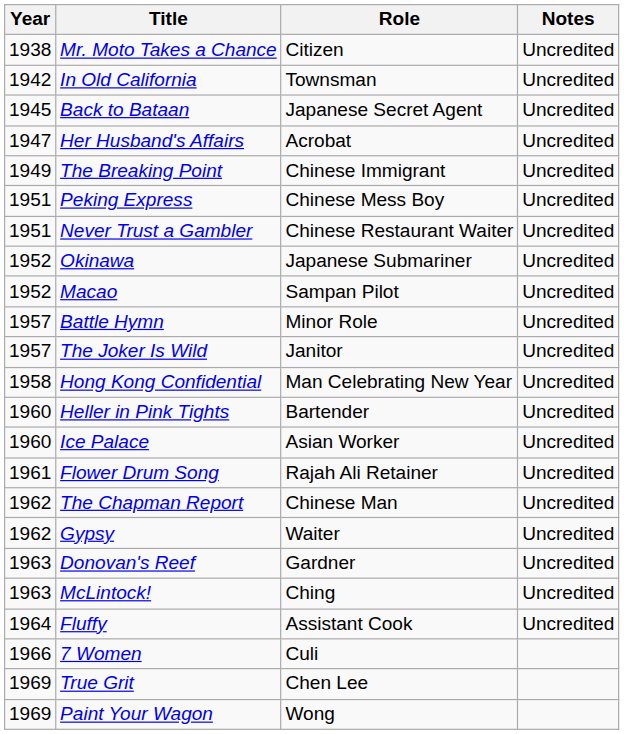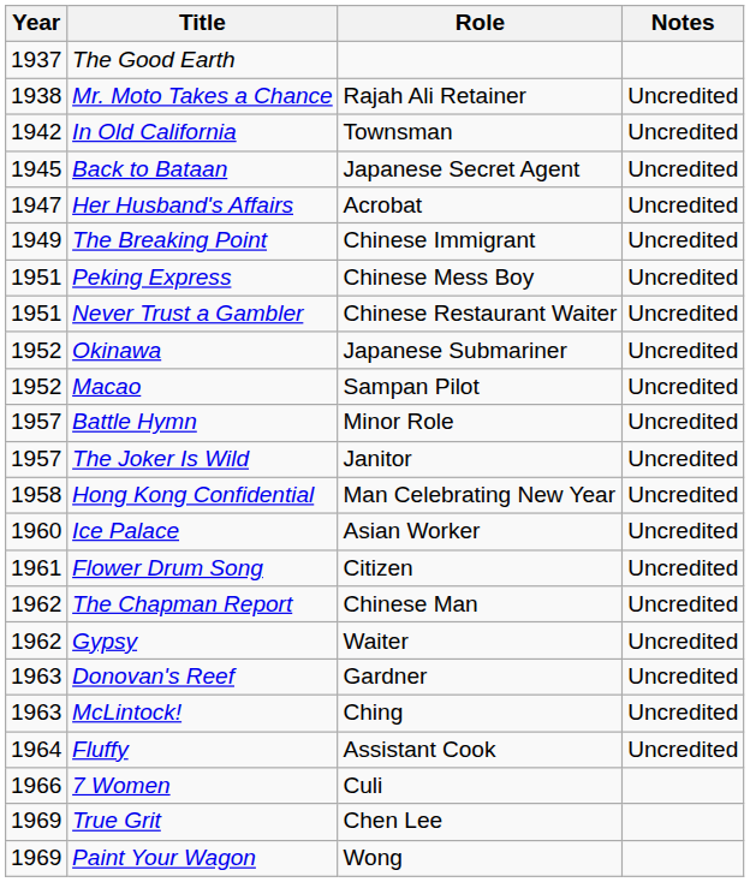+ row: 1937 | The Good Earth
Mr. Moto Takes a Chance | Role: Citizen -> Rajah Ali Retainer
- row: 1960 | Heller in Pink Tights | Bartender | Uncredited
Flower Drum Song | Role: Rajah Ali Retainer -> Citizen
